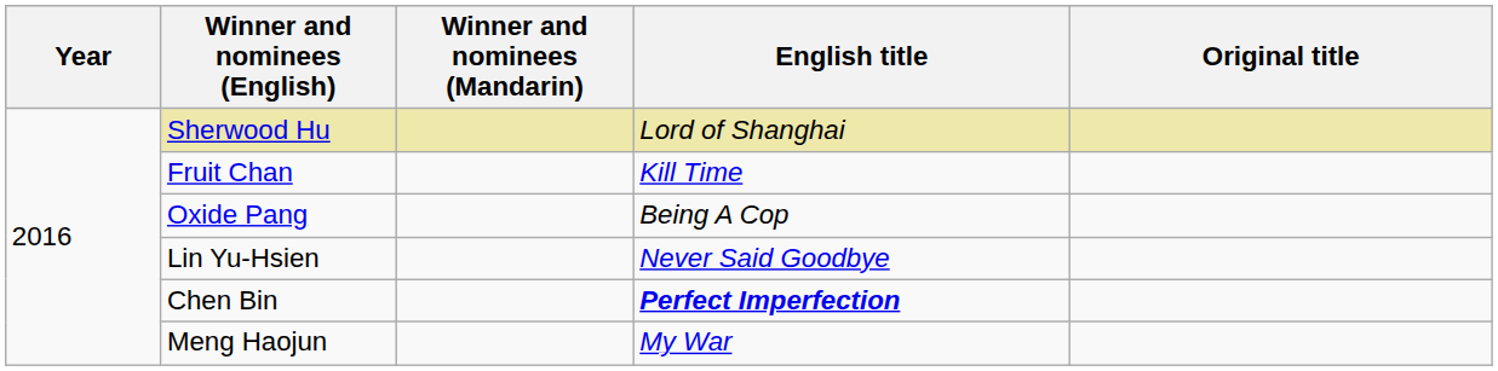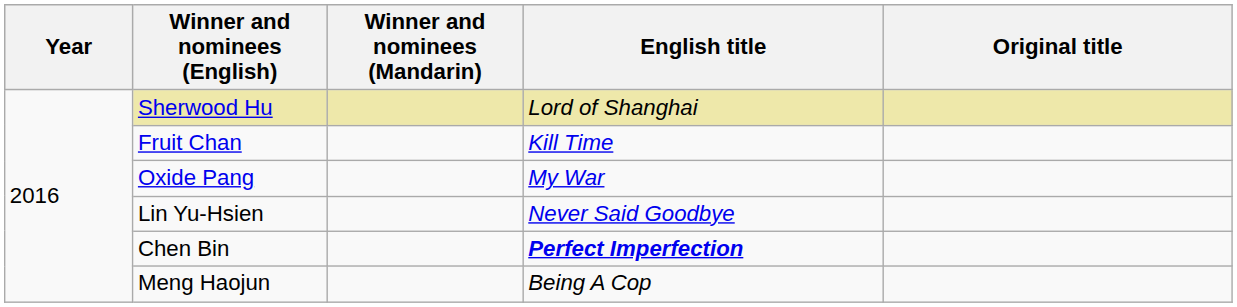Oxide Pang | English title: Being A Cop -> My War
Meng Haojun | English title: My War -> Being A Cop
